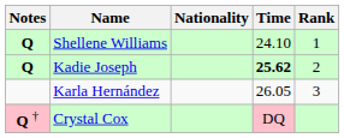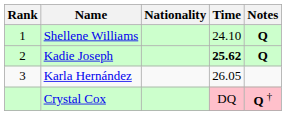columns swapped: Rank <-> Notes
